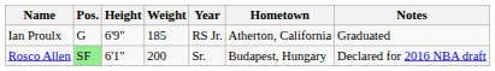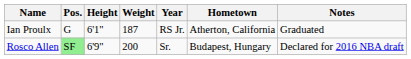Ian Proulx | Height: 6'9" -> 6'1"
Ian Proulx | Weight: 185 -> 187
Rosco Allen | Height: 6'1" -> 6'9"
